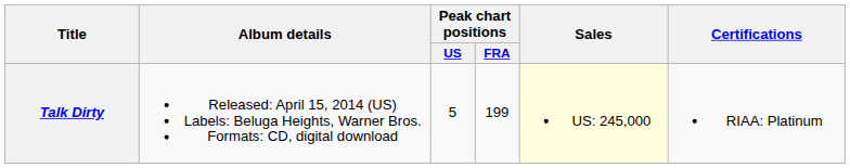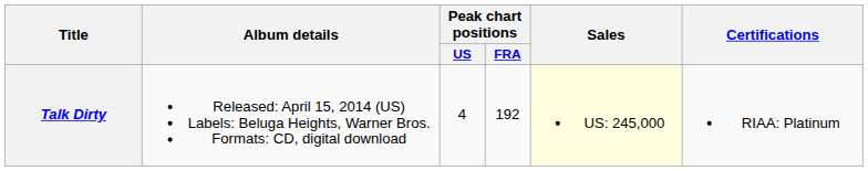Talk Dirty | Peak chart positions / US: 5 -> 4
Talk Dirty | Peak chart positions / FRA: 199 -> 192
